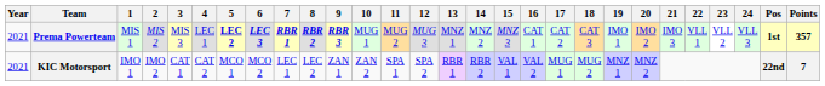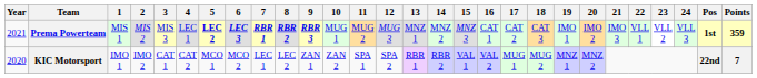Prema Powerteam | Points: 357 -> 359
KIC Motorsport | Year: 2021 -> 2020
